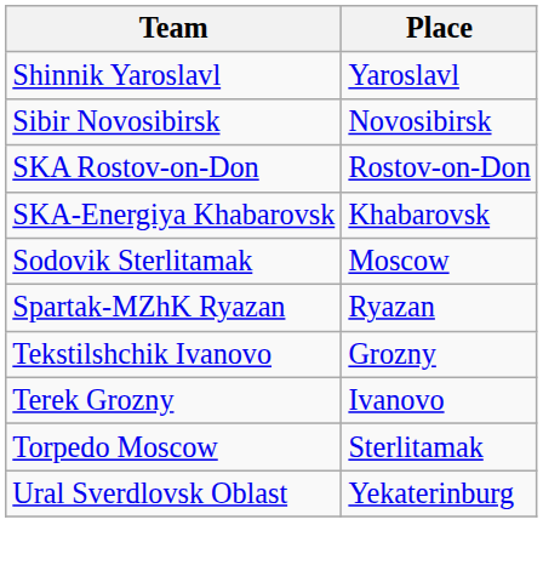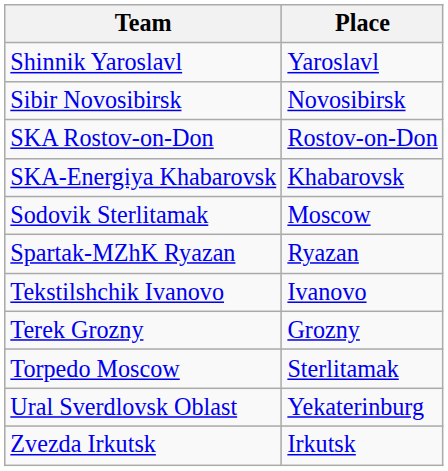Tekstilshchik Ivanovo | Place: Grozny -> Ivanovo
Terek Grozny | Place: Ivanovo -> Grozny
+ row: Zvezda Irkutsk | Irkutsk
